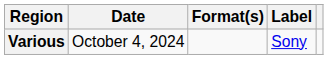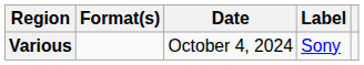columns swapped: Date <-> Format(s)
